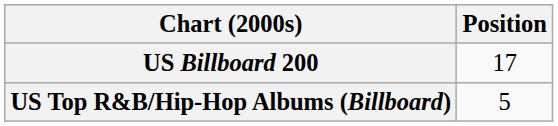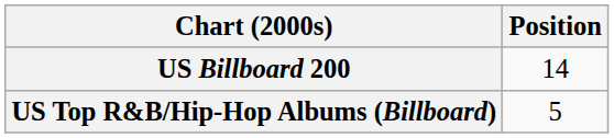US Billboard 200 | Position: 17 -> 14
